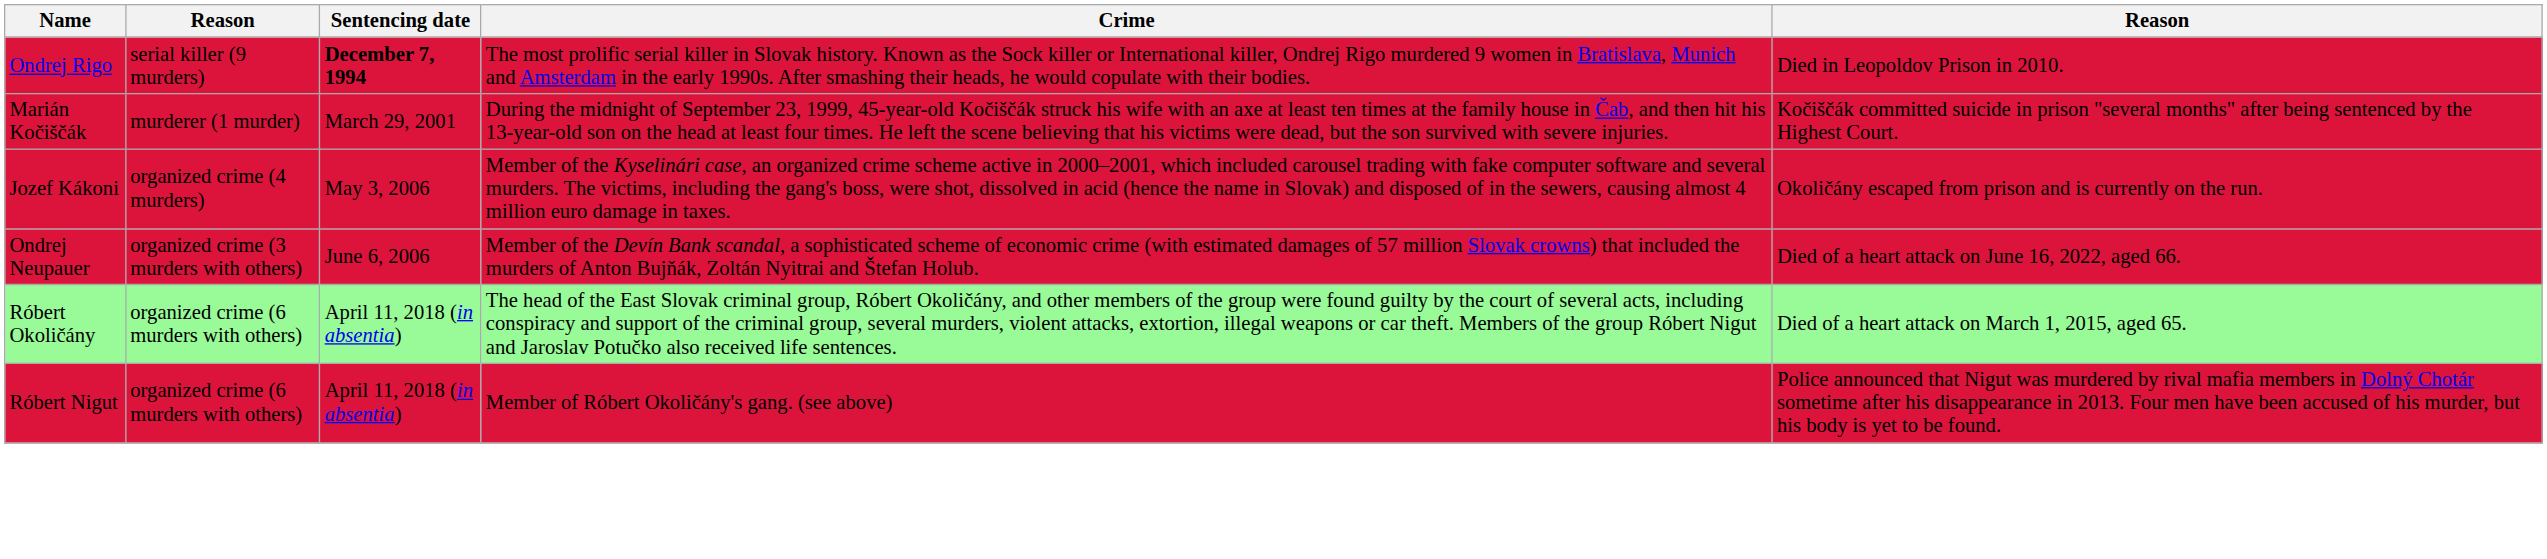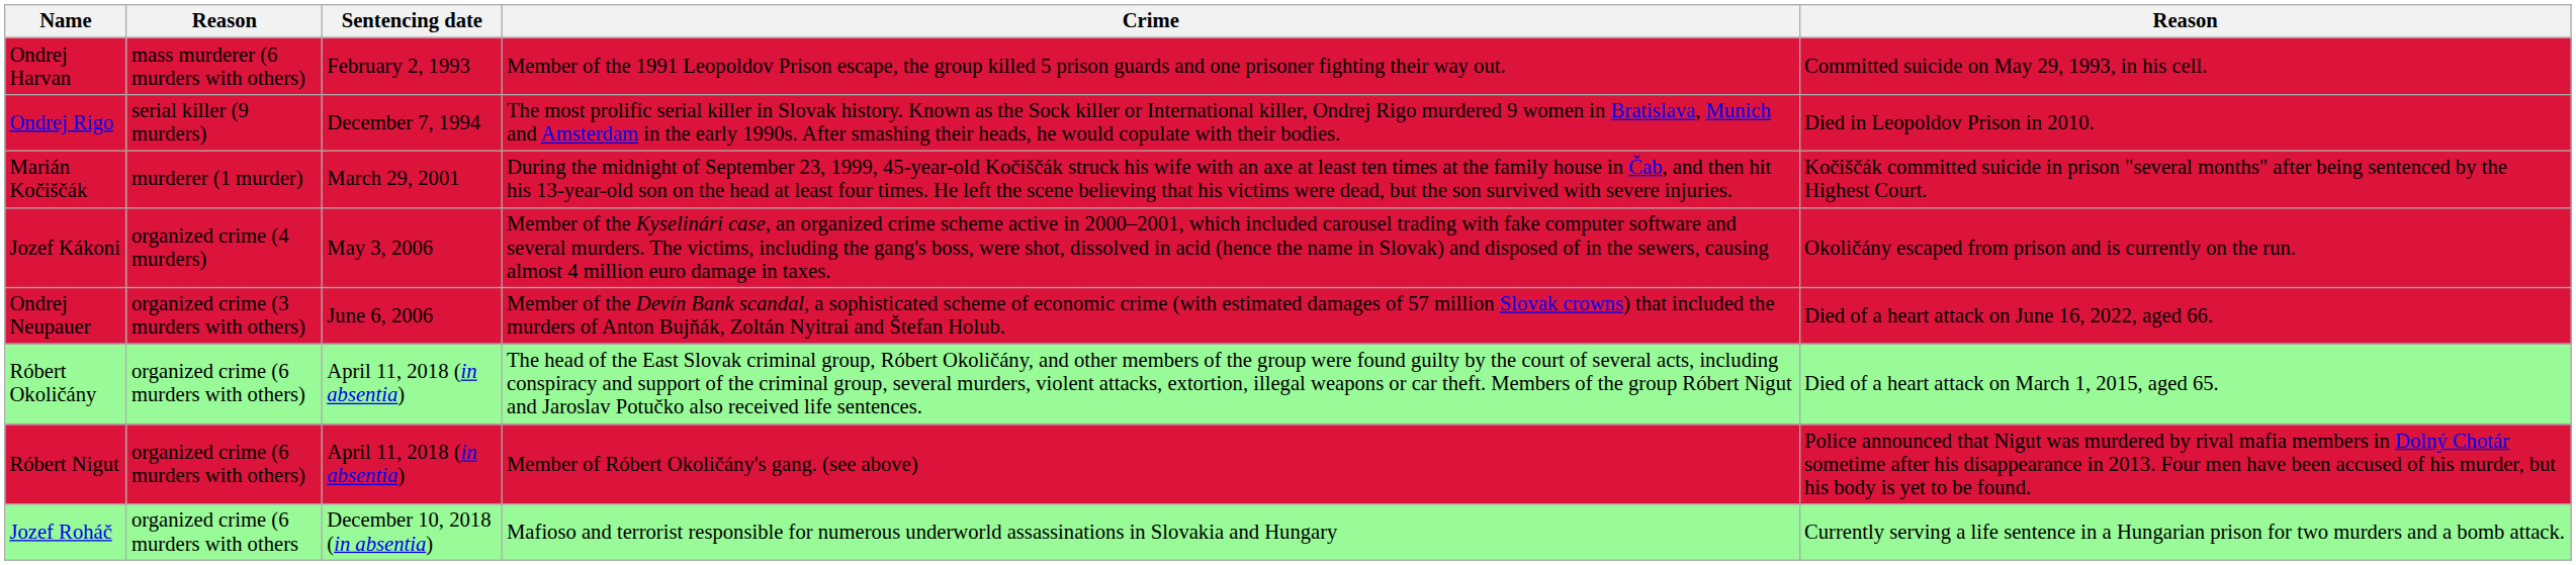+ row: Ondrej Harvan | mass murderer (6 murders with others) | February 2, 1993 | Member of the 1991 Leopoldov Prison escape, the group killed 5 prison guards and one prisoner fighting their way out. | Committed suicide on May 29, 1993, in his cell.
Ondrej Rigo | Sentencing date: bold -> normal
+ row: Jozef Roháč | organized crime (6 murders with others | December 10, 2018 (in absentia) | Mafioso and terrorist responsible for numerous underworld assassinations in Slovakia and Hungary | Currently serving a life sentence in a Hungarian prison for two murders and a bomb attack.
